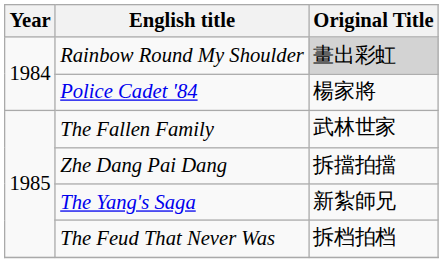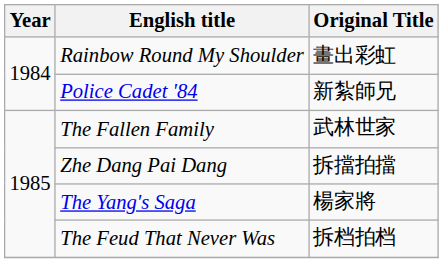Rainbow Round My Shoulder | Original Title: lightgrey background -> no background
Police Cadet '84 | Original Title: 楊家將 -> 新紮師兄
The Yang's Saga | Original Title: 新紮師兄 -> 楊家將
